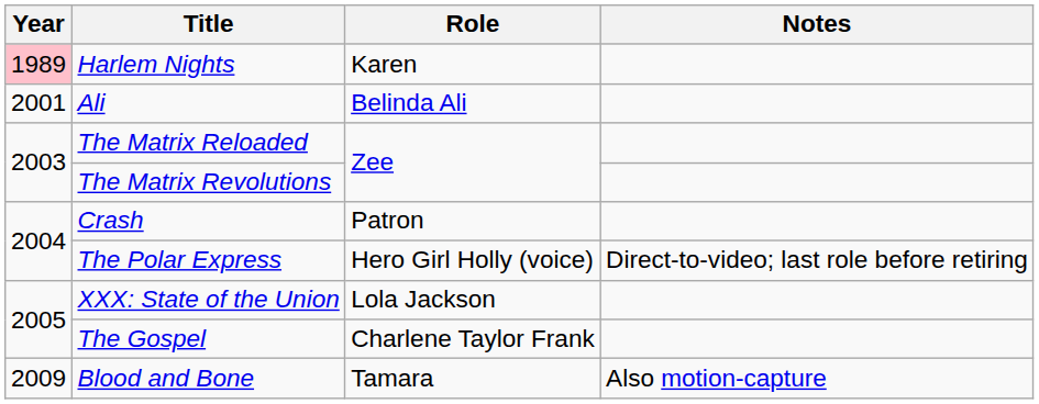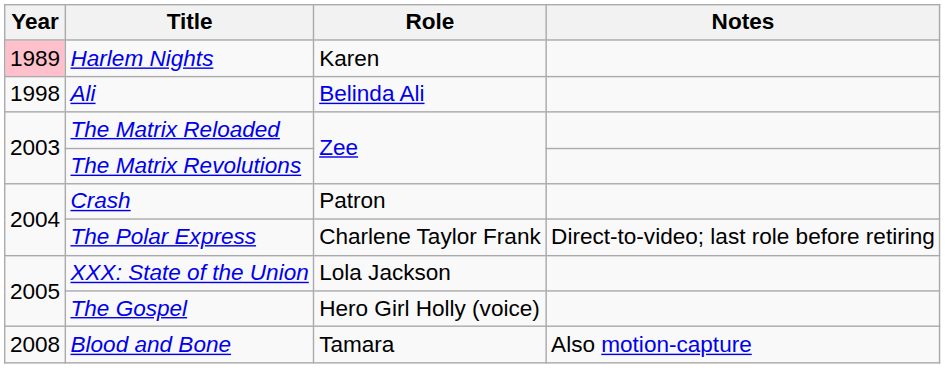Ali | Year: 2001 -> 1998
The Polar Express | Role: Hero Girl Holly (voice) -> Charlene Taylor Frank
The Gospel | Role: Charlene Taylor Frank -> Hero Girl Holly (voice)
Blood and Bone | Year: 2009 -> 2008
